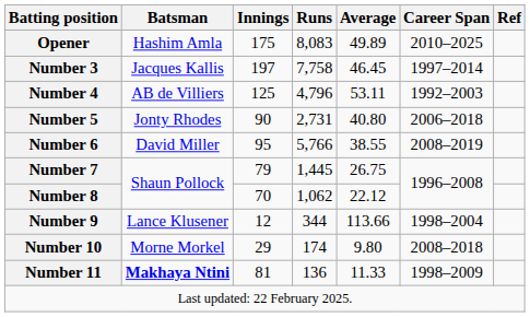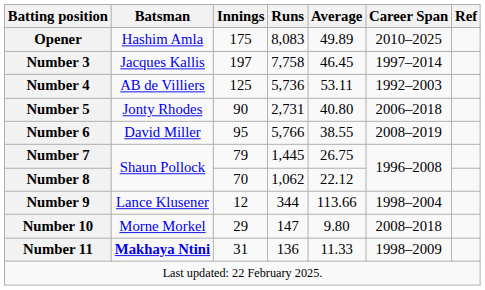Number 4 | Runs: 4,796 -> 5,736
Number 10 | Runs: 174 -> 147
Number 11 | Innings: 81 -> 31
